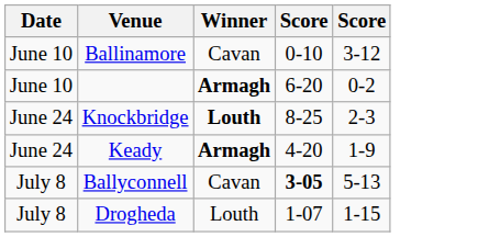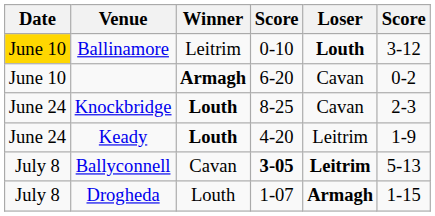+ column: Loser | Louth | Cavan | Cavan | Leitrim | Leitrim | Armagh
Ballinamore | Date: no background -> gold background
Ballinamore | Winner: Cavan -> Leitrim
Keady | Winner: Armagh -> Louth
